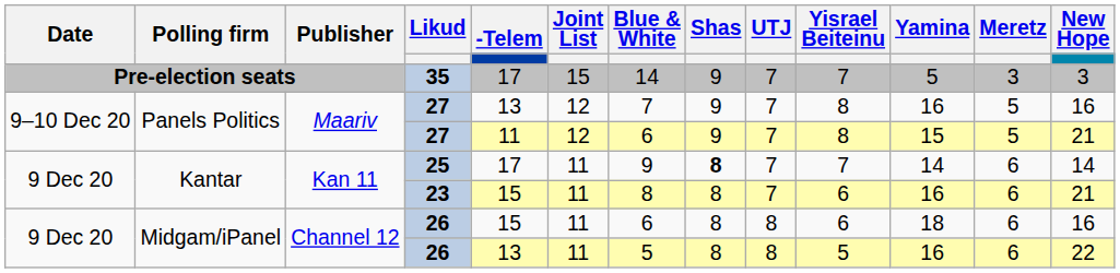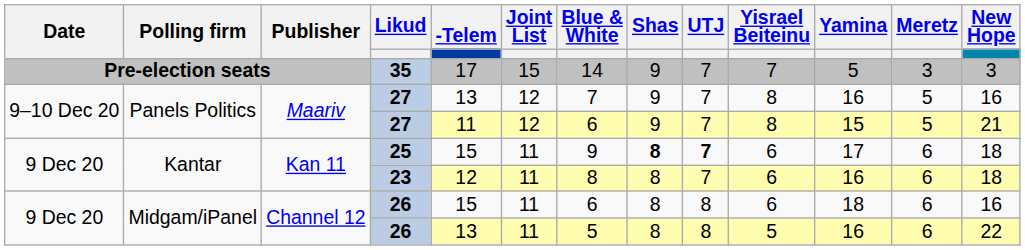25 | -Telem: 17 -> 15
25 | UTJ: normal -> bold
25 | Yisrael Beiteinu: 7 -> 6
25 | Yamina: 14 -> 17
25 | New Hope: 14 -> 18
23 | -Telem: 15 -> 12
23 | New Hope: 21 -> 18
